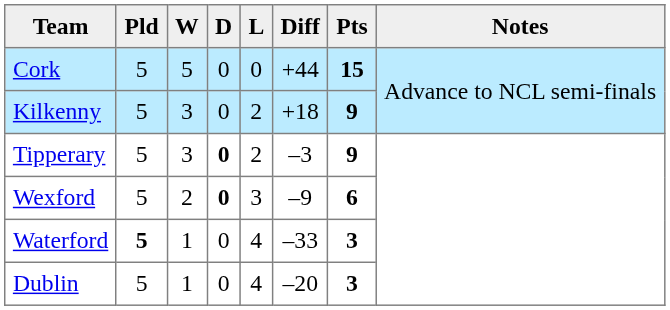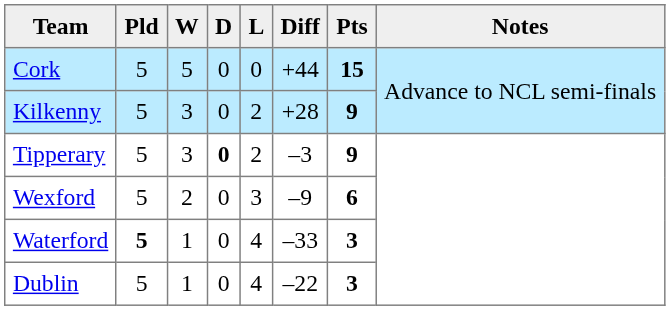Kilkenny | Diff: +18 -> +28
Wexford | D: bold -> normal
Dublin | Diff: –20 -> –22
